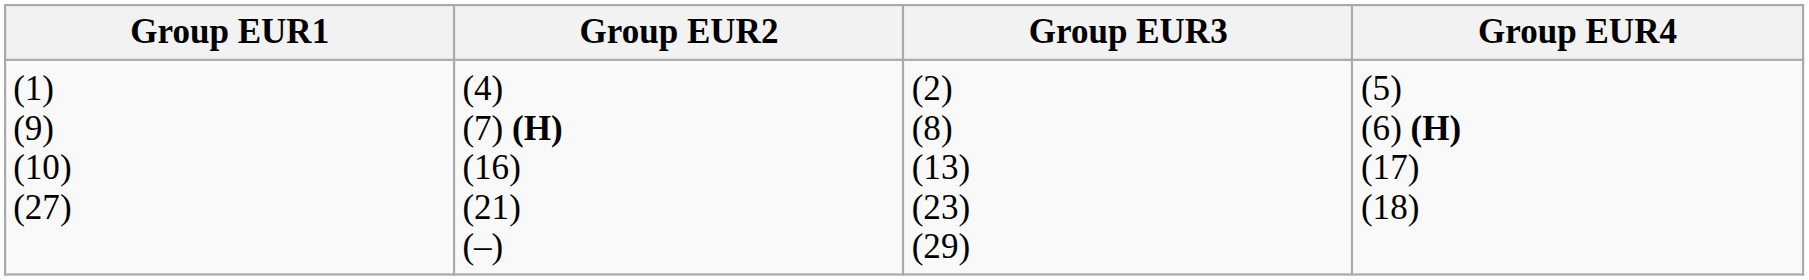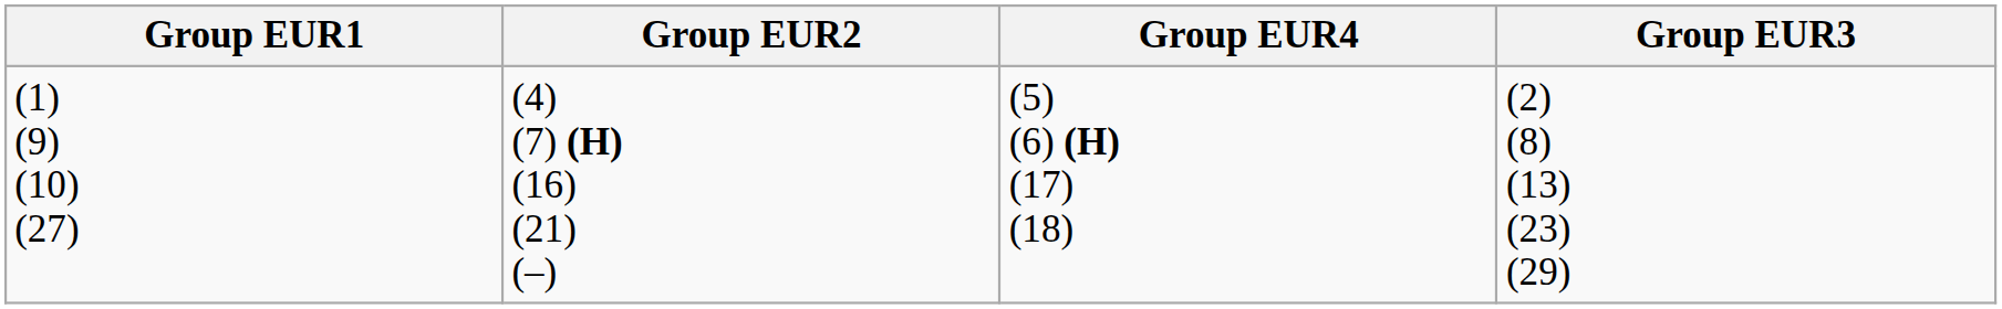columns swapped: Group EUR3 <-> Group EUR4
